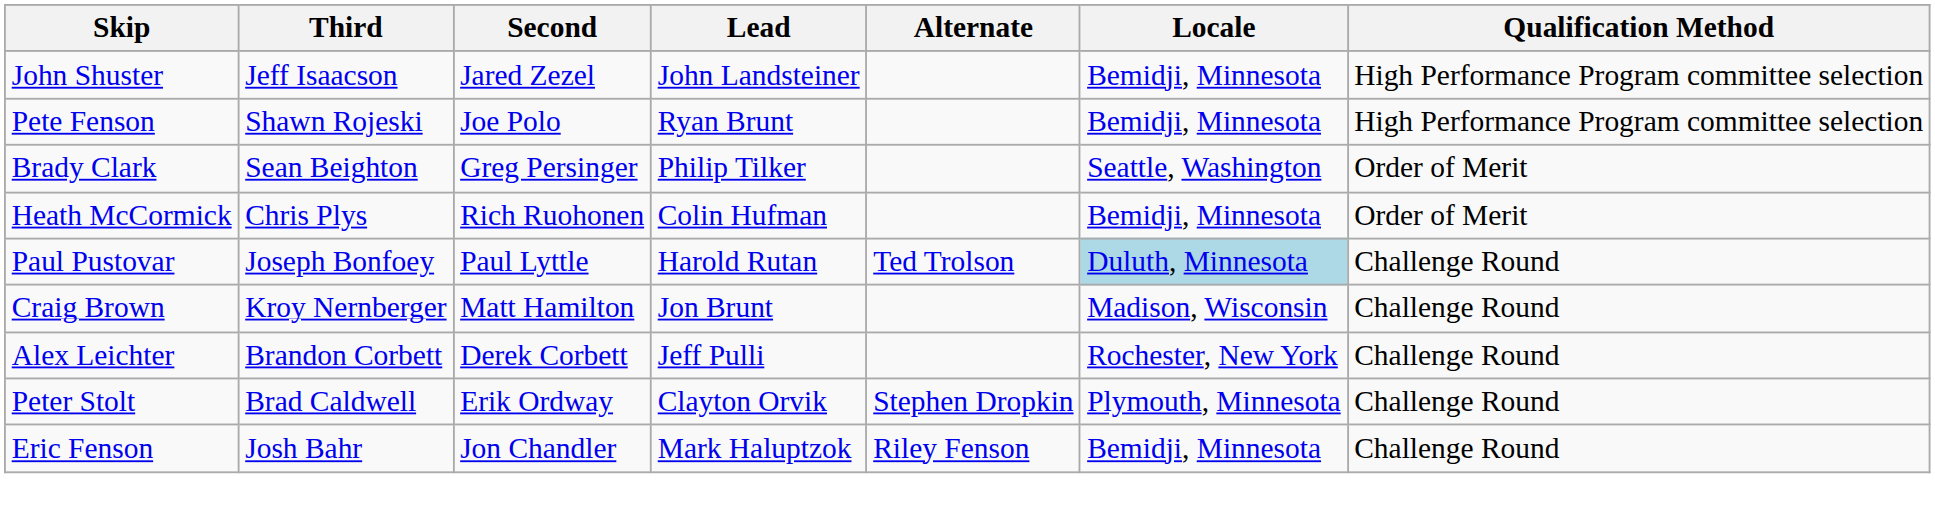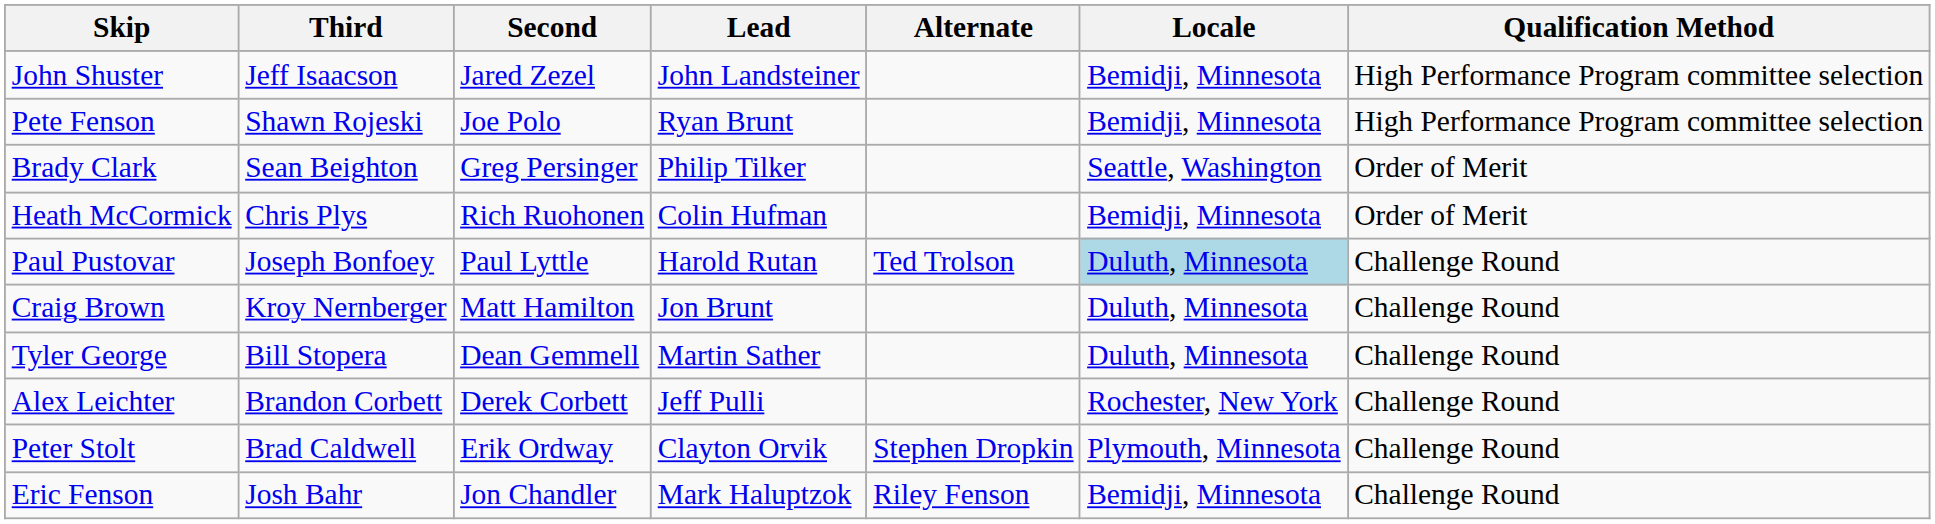Craig Brown | Locale: Madison, Wisconsin -> Duluth, Minnesota
+ row: Tyler George | Bill Stopera | Dean Gemmell | Martin Sather | Duluth, Minnesota | Challenge Round
